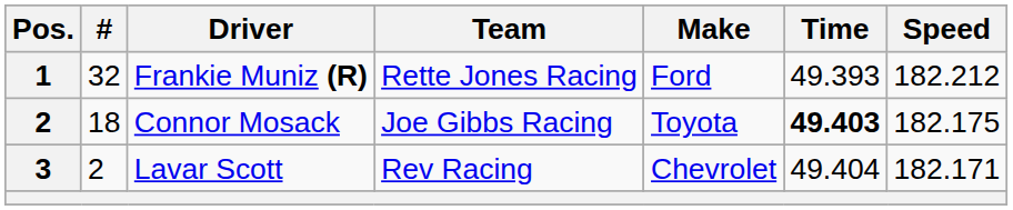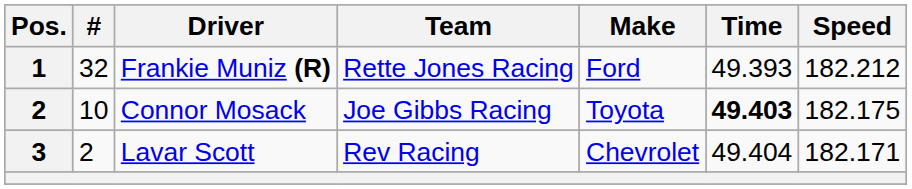Connor Mosack | #: 18 -> 10
